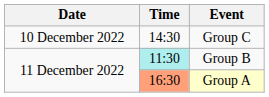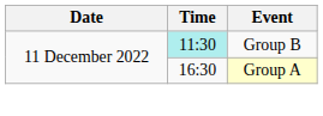- row: 10 December 2022 | 14:30 | Group C
Group A | Time: lightsalmon background -> no background
